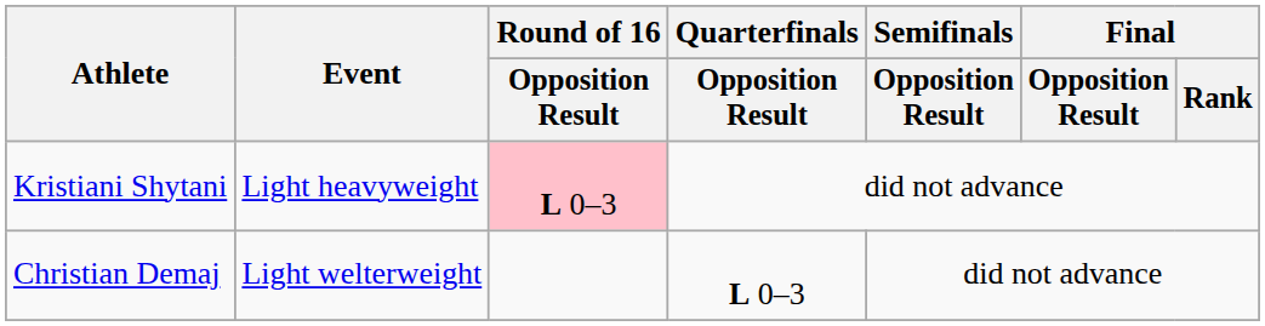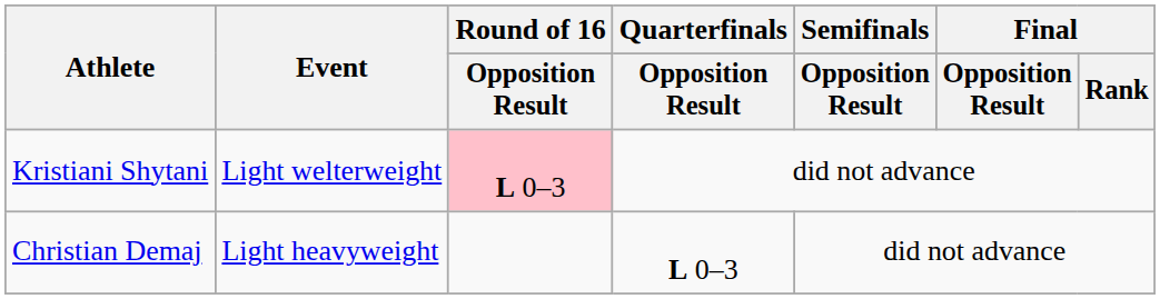Kristiani Shytani | Event: Light heavyweight -> Light welterweight
Christian Demaj | Event: Light welterweight -> Light heavyweight
